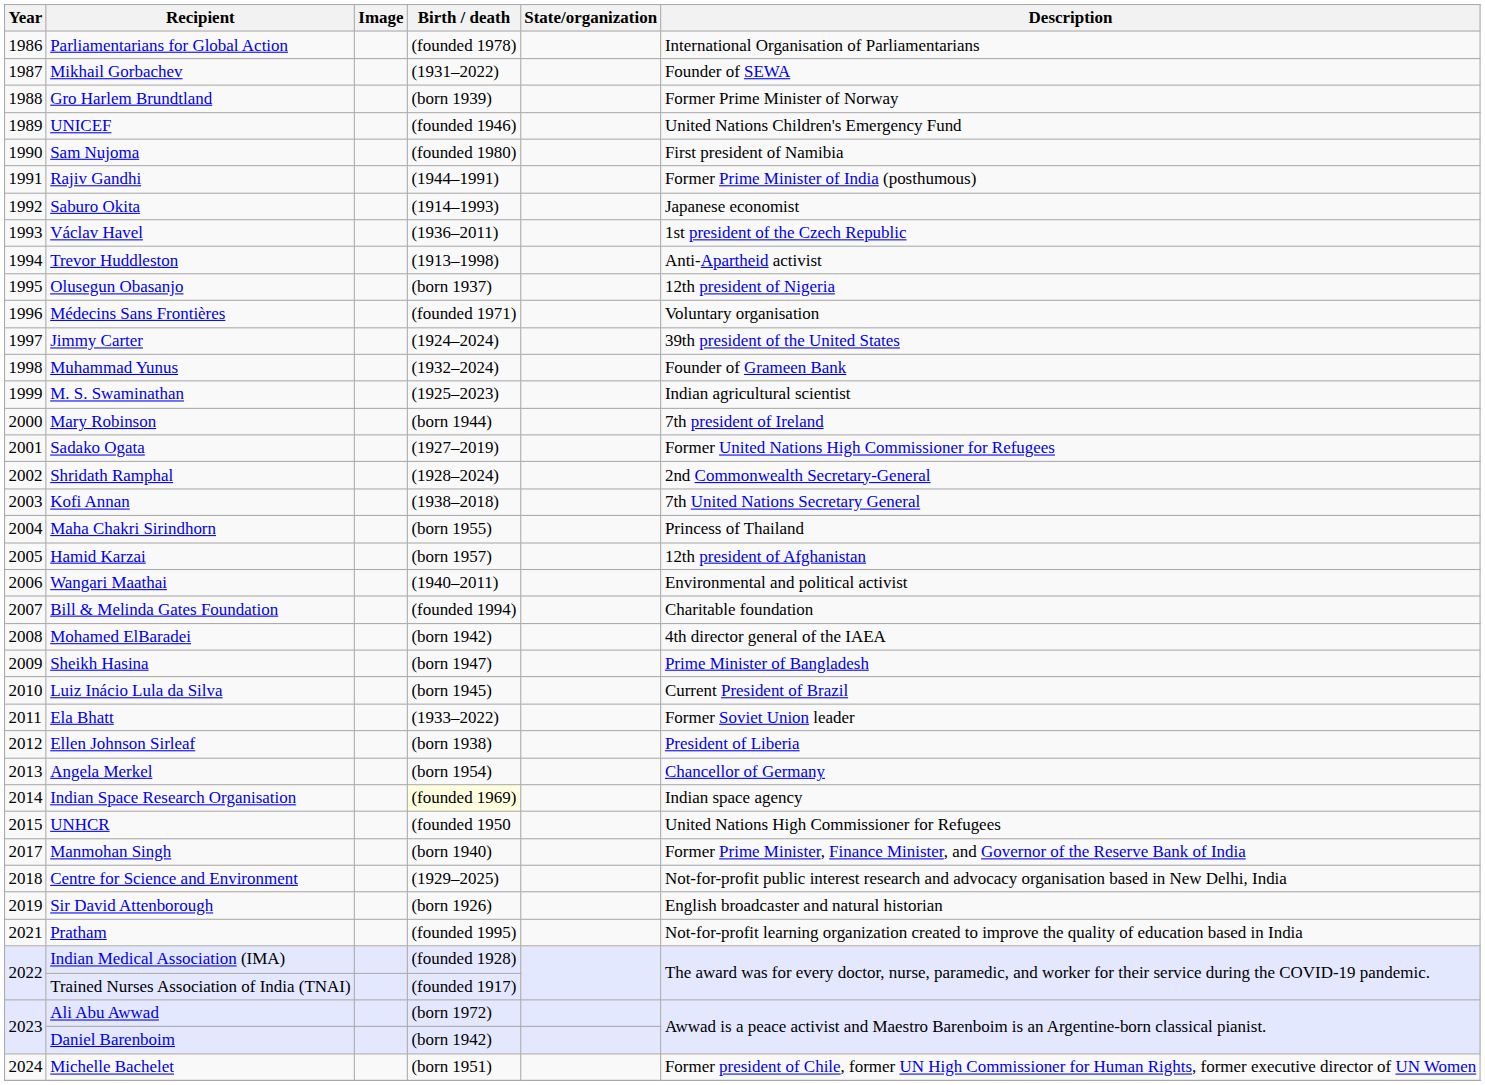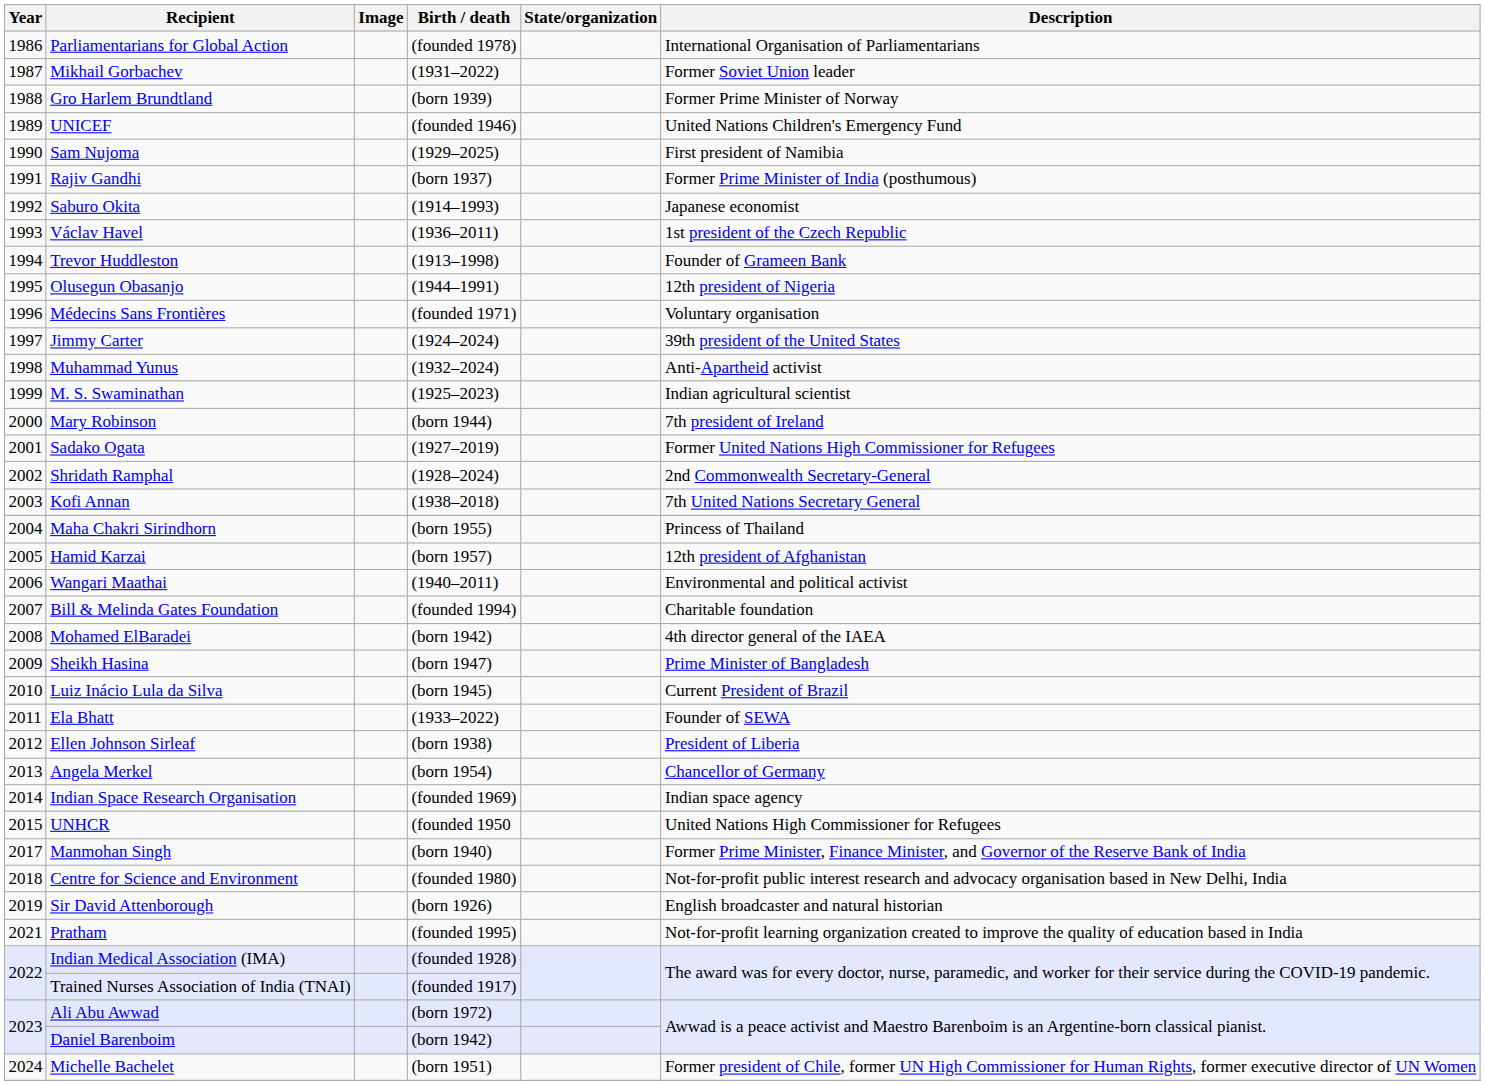Mikhail Gorbachev | Description: Founder of SEWA -> Former Soviet Union leader
Sam Nujoma | Birth / death: (founded 1980) -> (1929–2025)
Rajiv Gandhi | Birth / death: (1944–1991) -> (born 1937)
Trevor Huddleston | Description: Anti-Apartheid activist -> Founder of Grameen Bank
Olusegun Obasanjo | Birth / death: (born 1937) -> (1944–1991)
Muhammad Yunus | Description: Founder of Grameen Bank -> Anti-Apartheid activist
Ela Bhatt | Description: Former Soviet Union leader -> Founder of SEWA
Indian Space Research Organisation | Birth / death: lightyellow background -> no background
Centre for Science and Environment | Birth / death: (1929–2025) -> (founded 1980)
